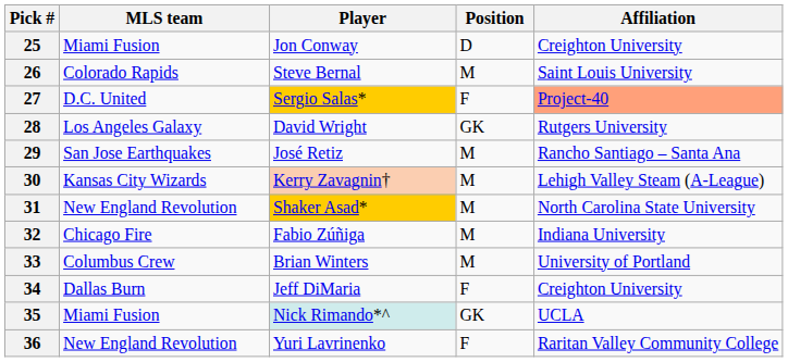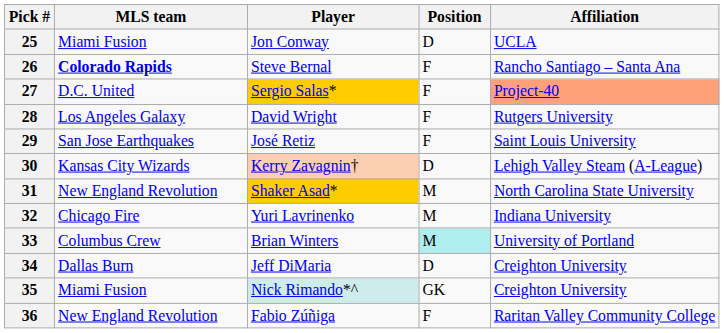25 | Affiliation: Creighton University -> UCLA
26 | MLS team: normal -> bold
26 | Position: M -> F
26 | Affiliation: Saint Louis University -> Rancho Santiago – Santa Ana
28 | Position: GK -> F
29 | Position: M -> F
29 | Affiliation: Rancho Santiago – Santa Ana -> Saint Louis University
30 | Position: M -> D
32 | Player: Fabio Zúñiga -> Yuri Lavrinenko
33 | Position: no background -> paleturquoise background
34 | Position: F -> D
35 | Affiliation: UCLA -> Creighton University
36 | Player: Yuri Lavrinenko -> Fabio Zúñiga
